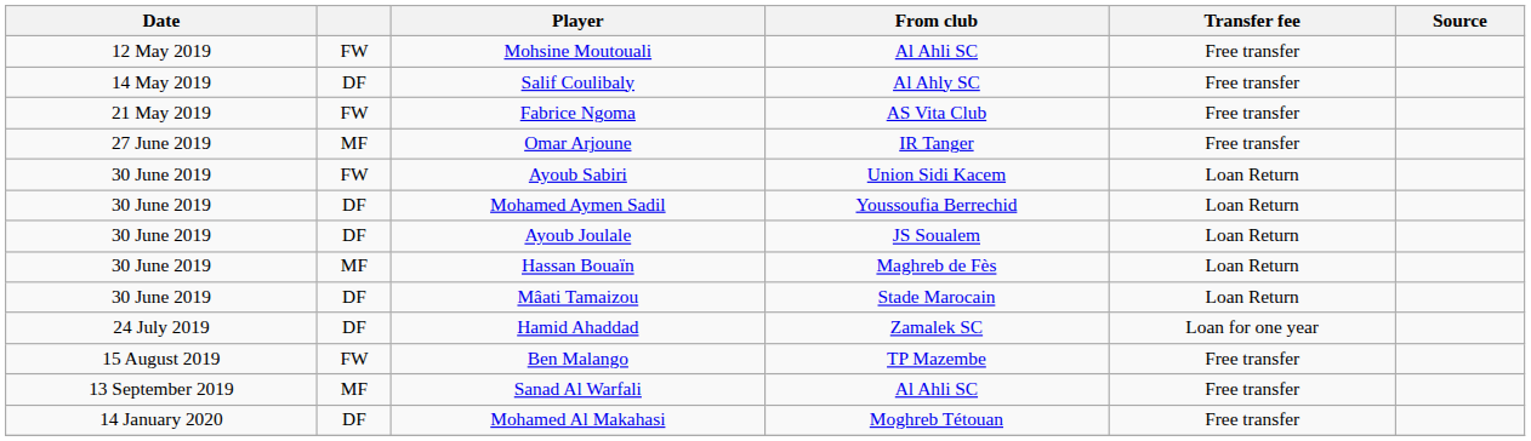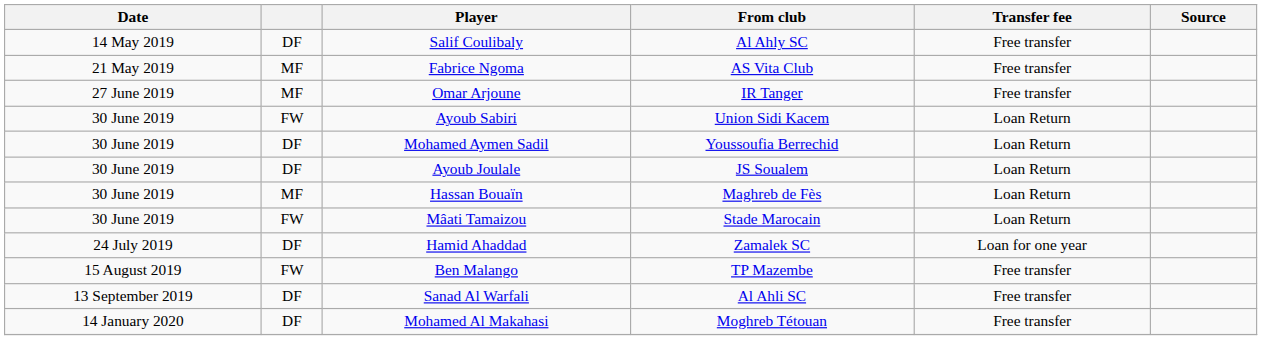- row: 12 May 2019 | FW | Mohsine Moutouali | Al Ahli SC | Free transfer
Fabrice Ngoma | column 2: FW -> MF
Mâati Tamaizou | column 2: DF -> FW
Sanad Al Warfali | column 2: MF -> DF
